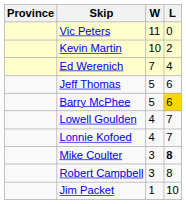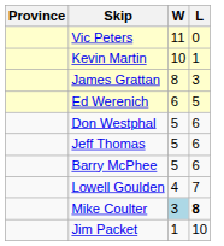Kevin Martin | L: 2 -> 1
+ row: James Grattan | 8 | 3
Ed Werenich | W: 7 -> 6
Ed Werenich | L: 4 -> 5
+ row: Don Westphal | 5 | 6
Barry McPhee | L: gold background -> no background
- row: Lonnie Kofoed | 4 | 7
Mike Coulter | W: no background -> lightblue background
- row: Robert Campbell | 3 | 8
